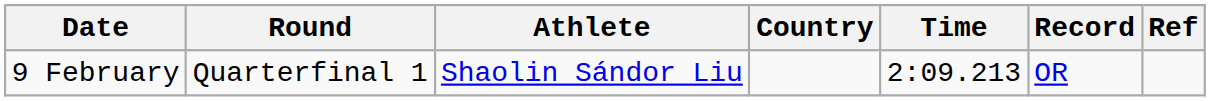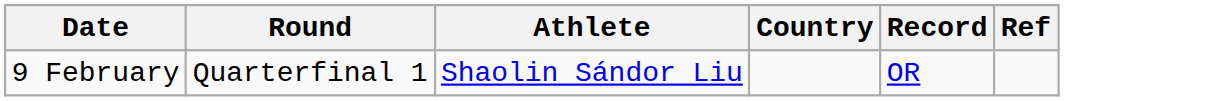- column: Time | 2:09.213
